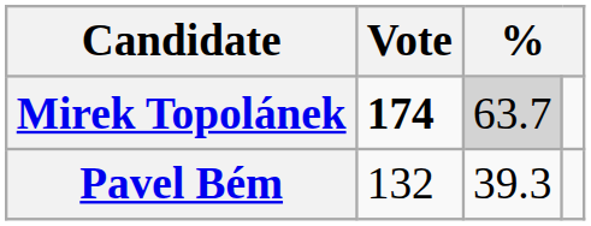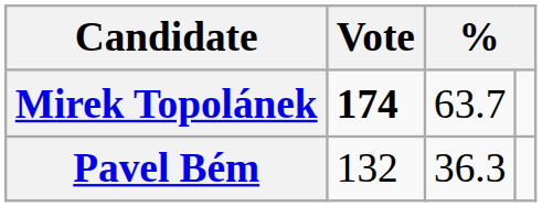Mirek Topolánek | column 3: lightgrey background -> no background
Pavel Bém | column 3: 39.3 -> 36.3
